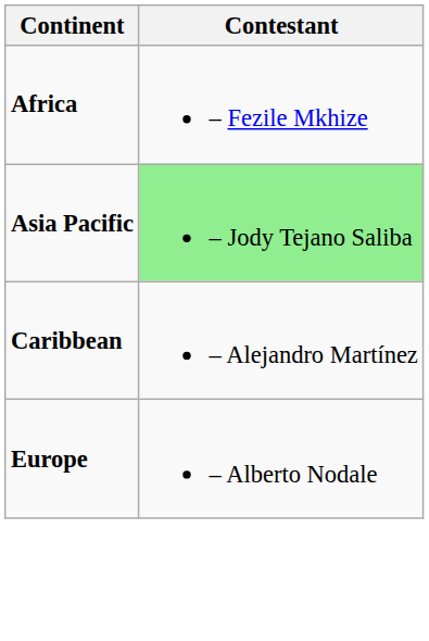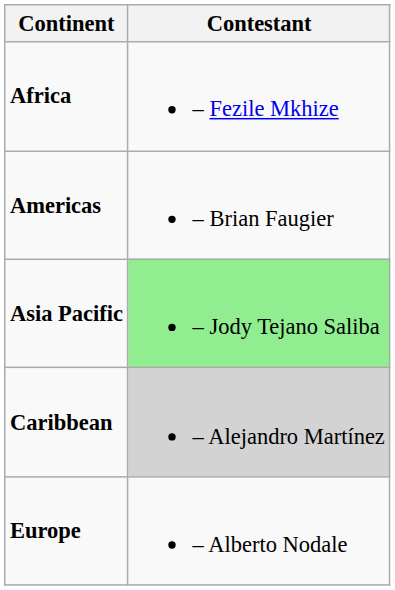+ row: Americas | – Brian Faugier
Caribbean | Contestant: no background -> lightgrey background
